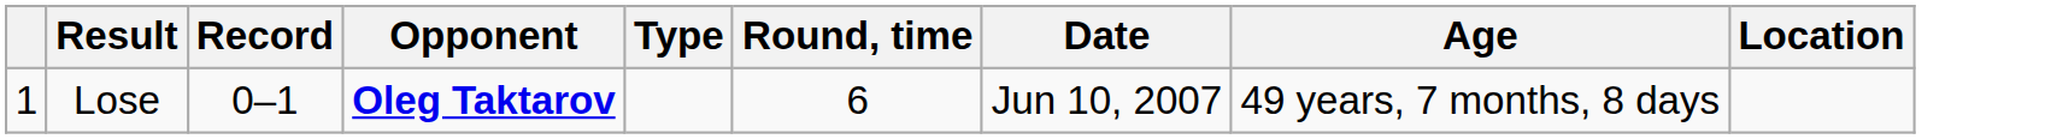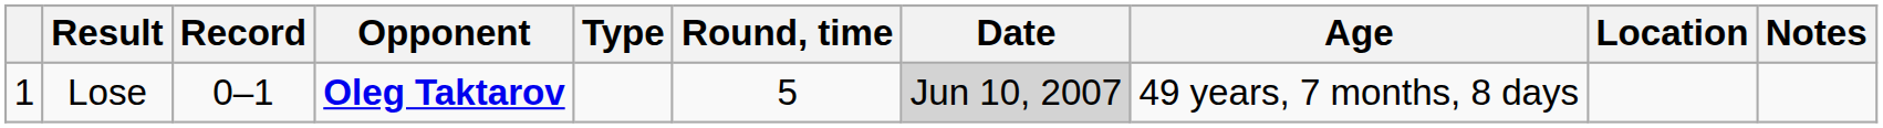+ column: Notes
Lose | Round, time: 6 -> 5
Lose | Date: no background -> lightgrey background
